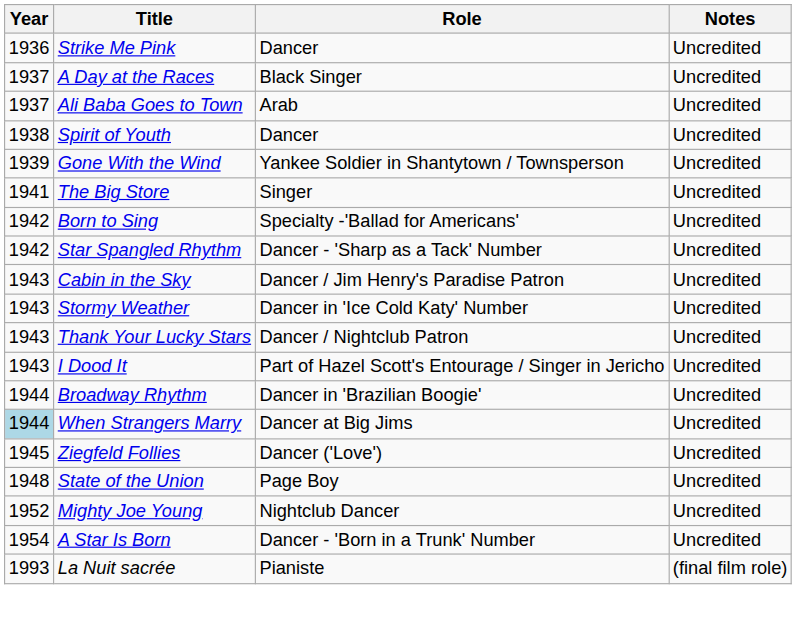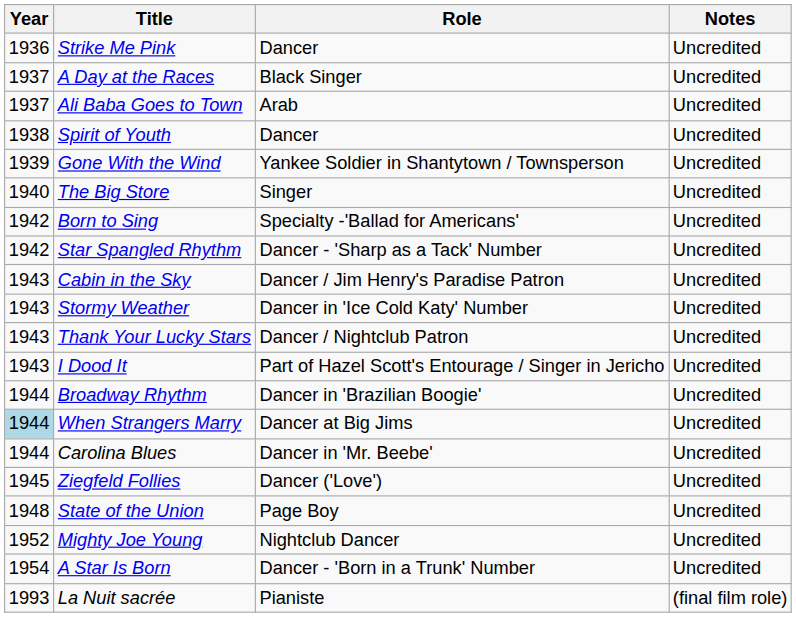The Big Store | Year: 1941 -> 1940
+ row: 1944 | Carolina Blues | Dancer in 'Mr. Beebe' | Uncredited
